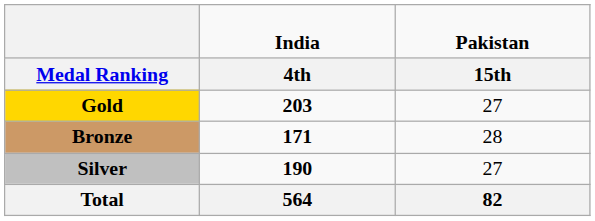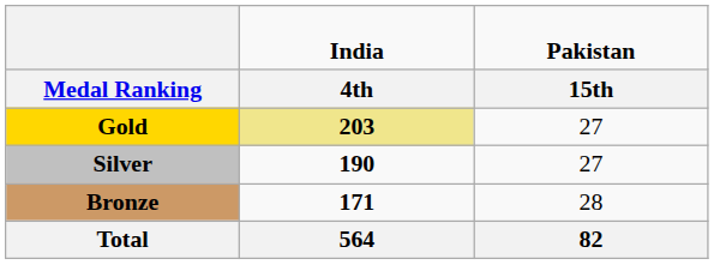Gold | column 2: no background -> khaki background
rows swapped: Silver <-> Bronze
